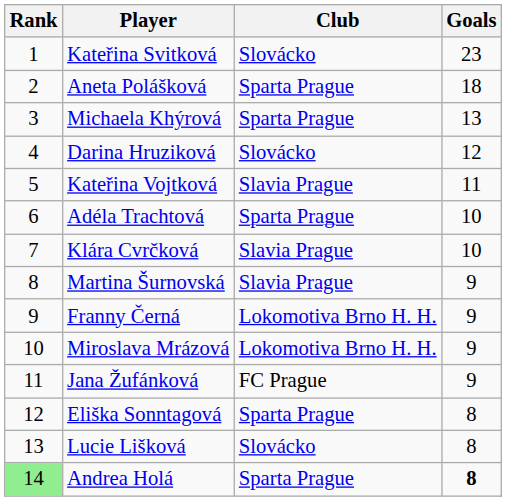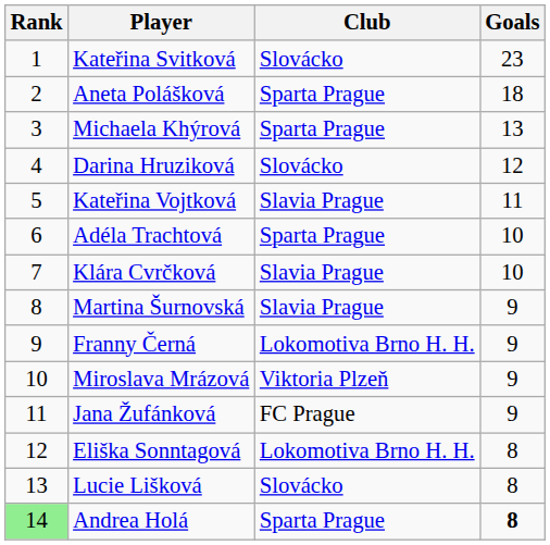Miroslava Mrázová | Club: Lokomotiva Brno H. H. -> Viktoria Plzeň
Eliška Sonntagová | Club: Sparta Prague -> Lokomotiva Brno H. H.
